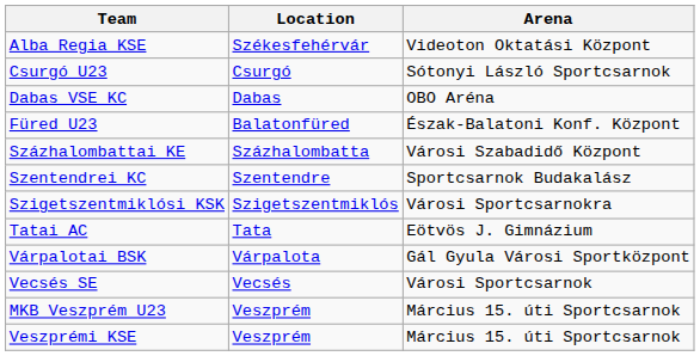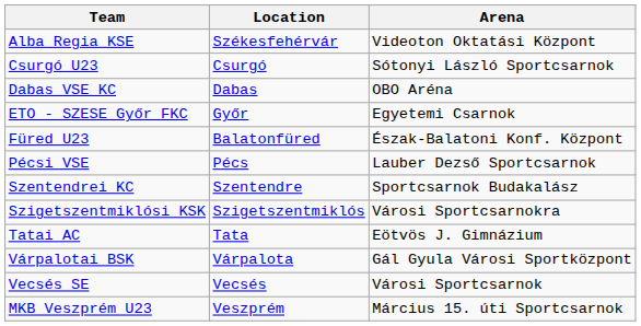+ row: ETO - SZESE Győr FKC | Győr | Egyetemi Csarnok
+ row: Pécsi VSE | Pécs | Lauber Dezső Sportcsarnok
- row: Százhalombattai KE | Százhalombatta | Városi Szabadidő Központ
- row: Veszprémi KSE | Veszprém | Március 15. úti Sportcsarnok
